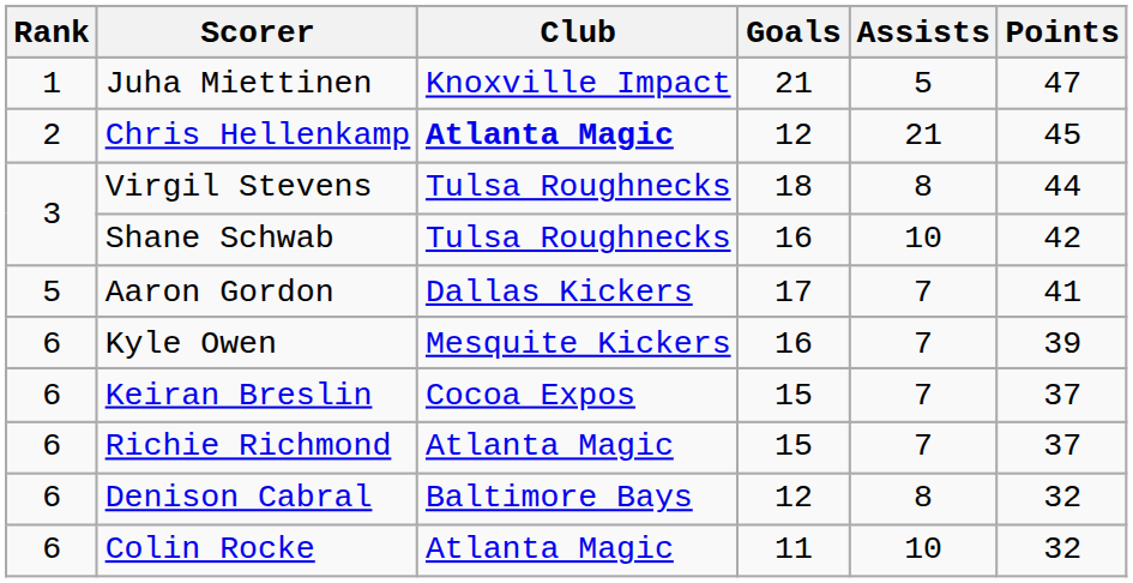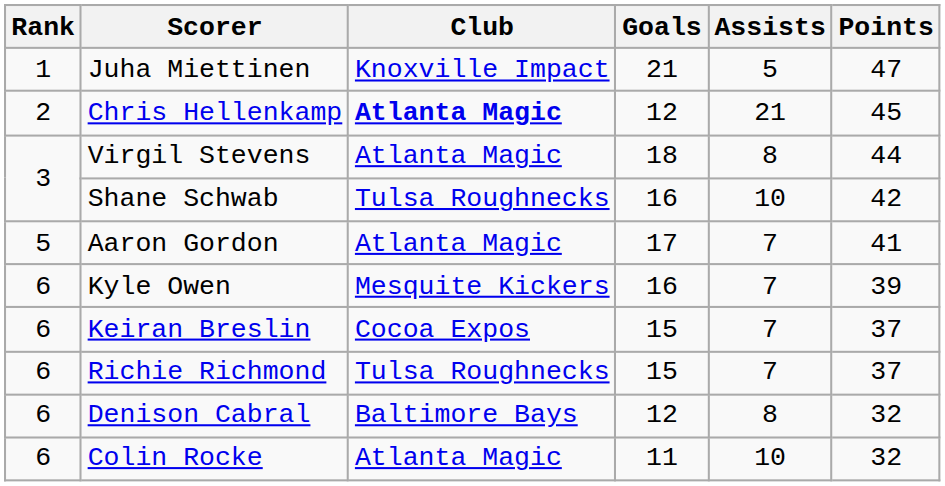Virgil Stevens | Club: Tulsa Roughnecks -> Atlanta Magic
Aaron Gordon | Club: Dallas Kickers -> Atlanta Magic
Richie Richmond | Club: Atlanta Magic -> Tulsa Roughnecks
